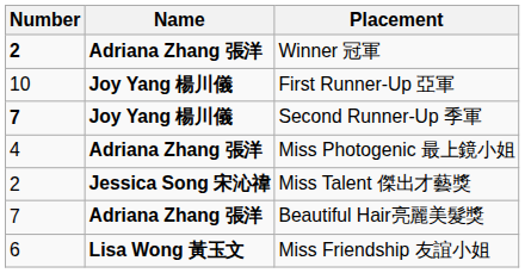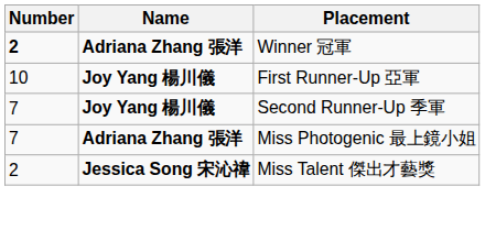Second Runner-Up 季軍 | Number: bold -> normal
Miss Photogenic 最上鏡小姐 | Number: 4 -> 7
- row: 7 | Adriana Zhang 張洋 | Beautiful Hair亮麗美髮獎
- row: 6 | Lisa Wong 黃玉文 | Miss Friendship 友誼小姐
